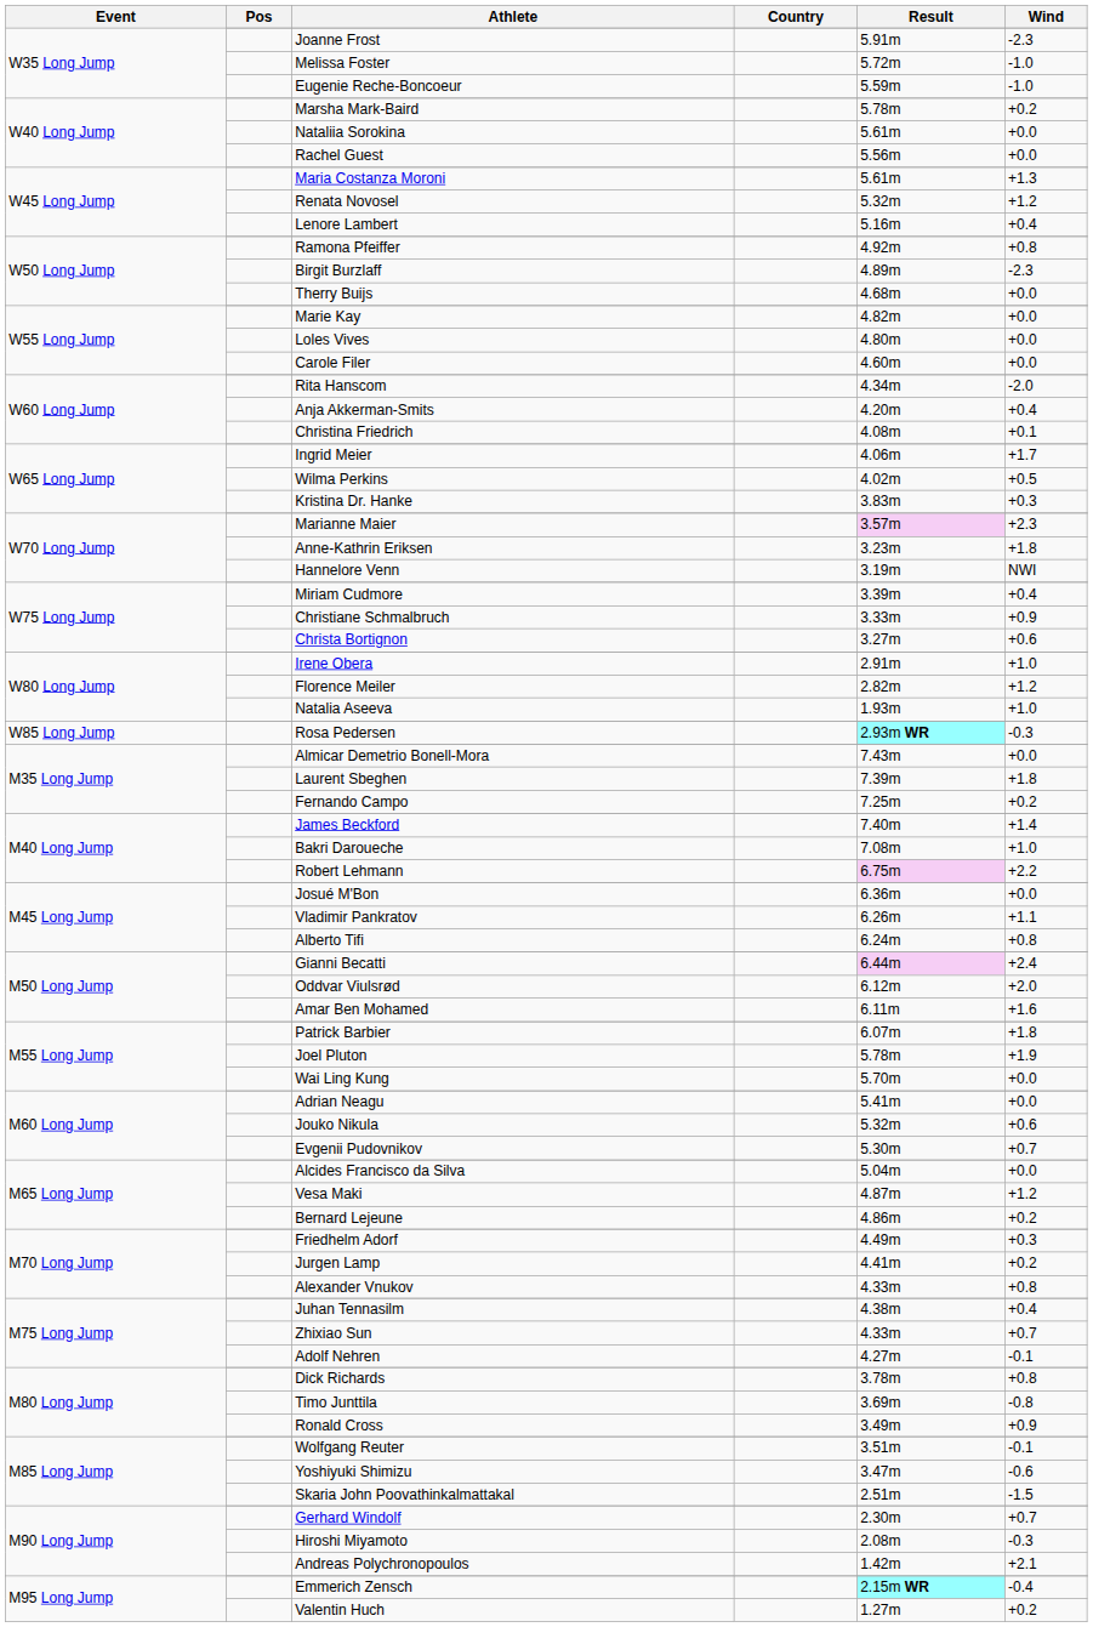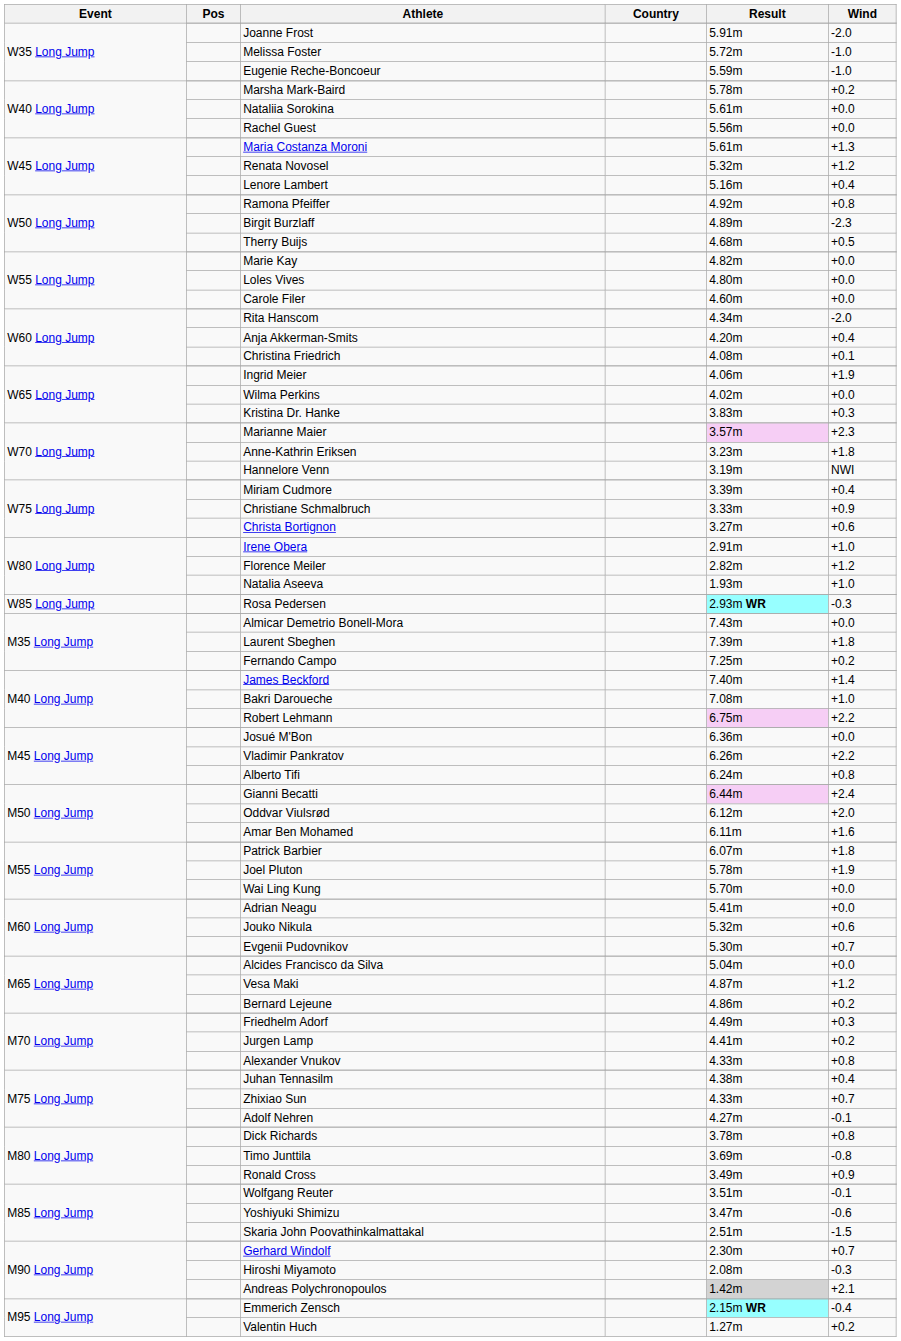Joanne Frost | Wind: -2.3 -> -2.0
Therry Buijs | Wind: +0.0 -> +0.5
Ingrid Meier | Wind: +1.7 -> +1.9
Wilma Perkins | Wind: +0.5 -> +0.0
Vladimir Pankratov | Wind: +1.1 -> +2.2
Andreas Polychronopoulos | Result: no background -> lightgrey background
